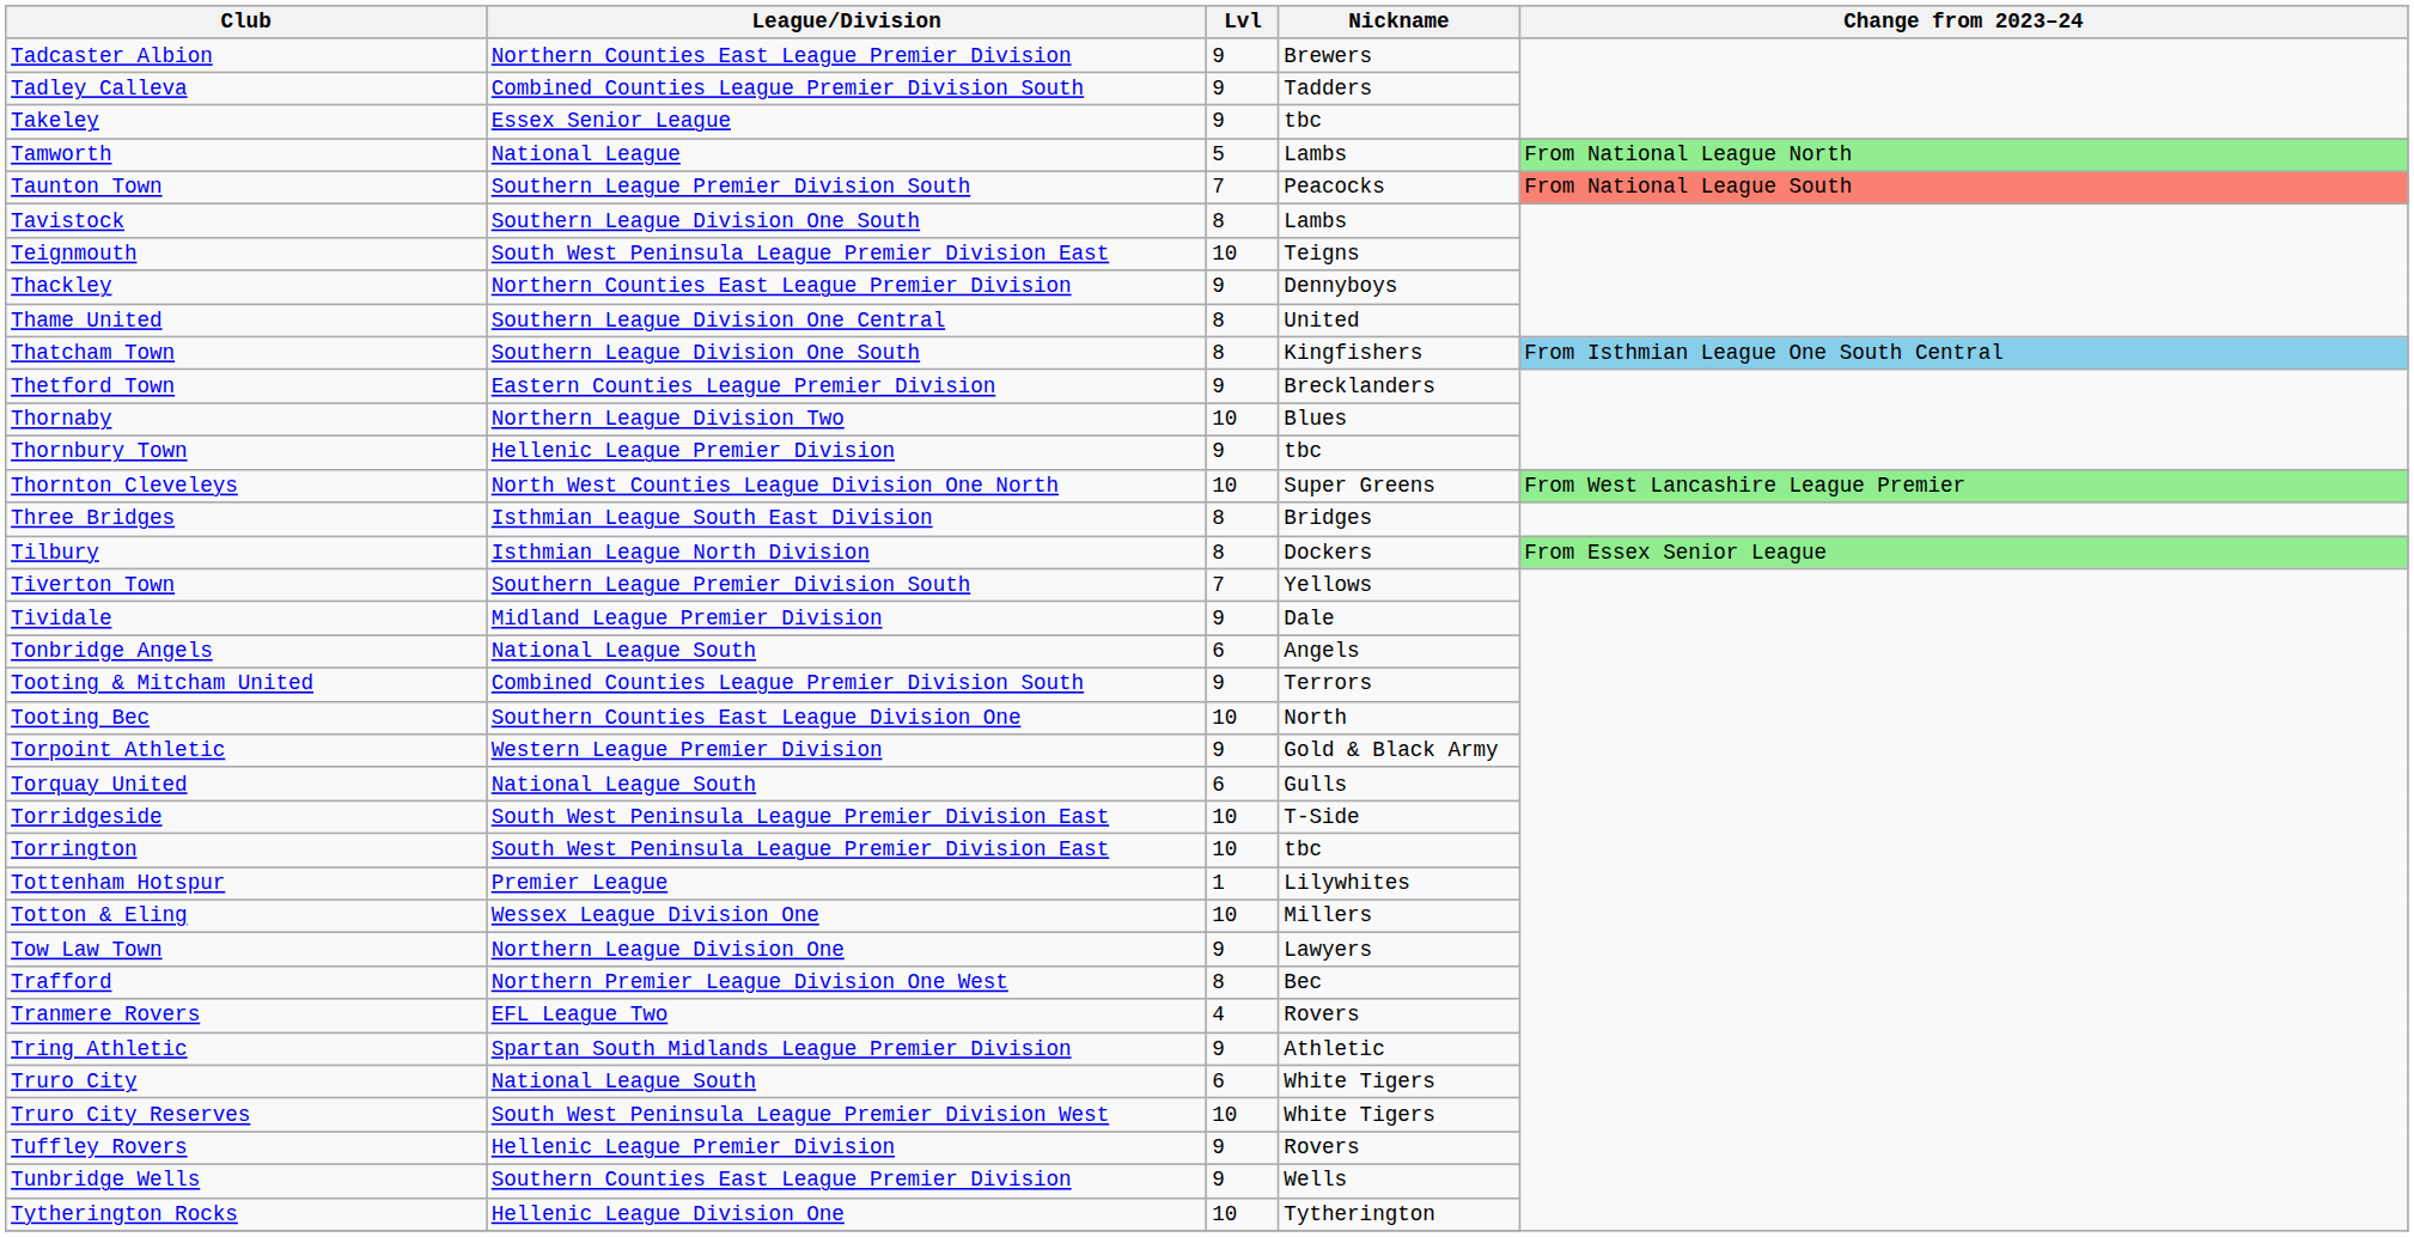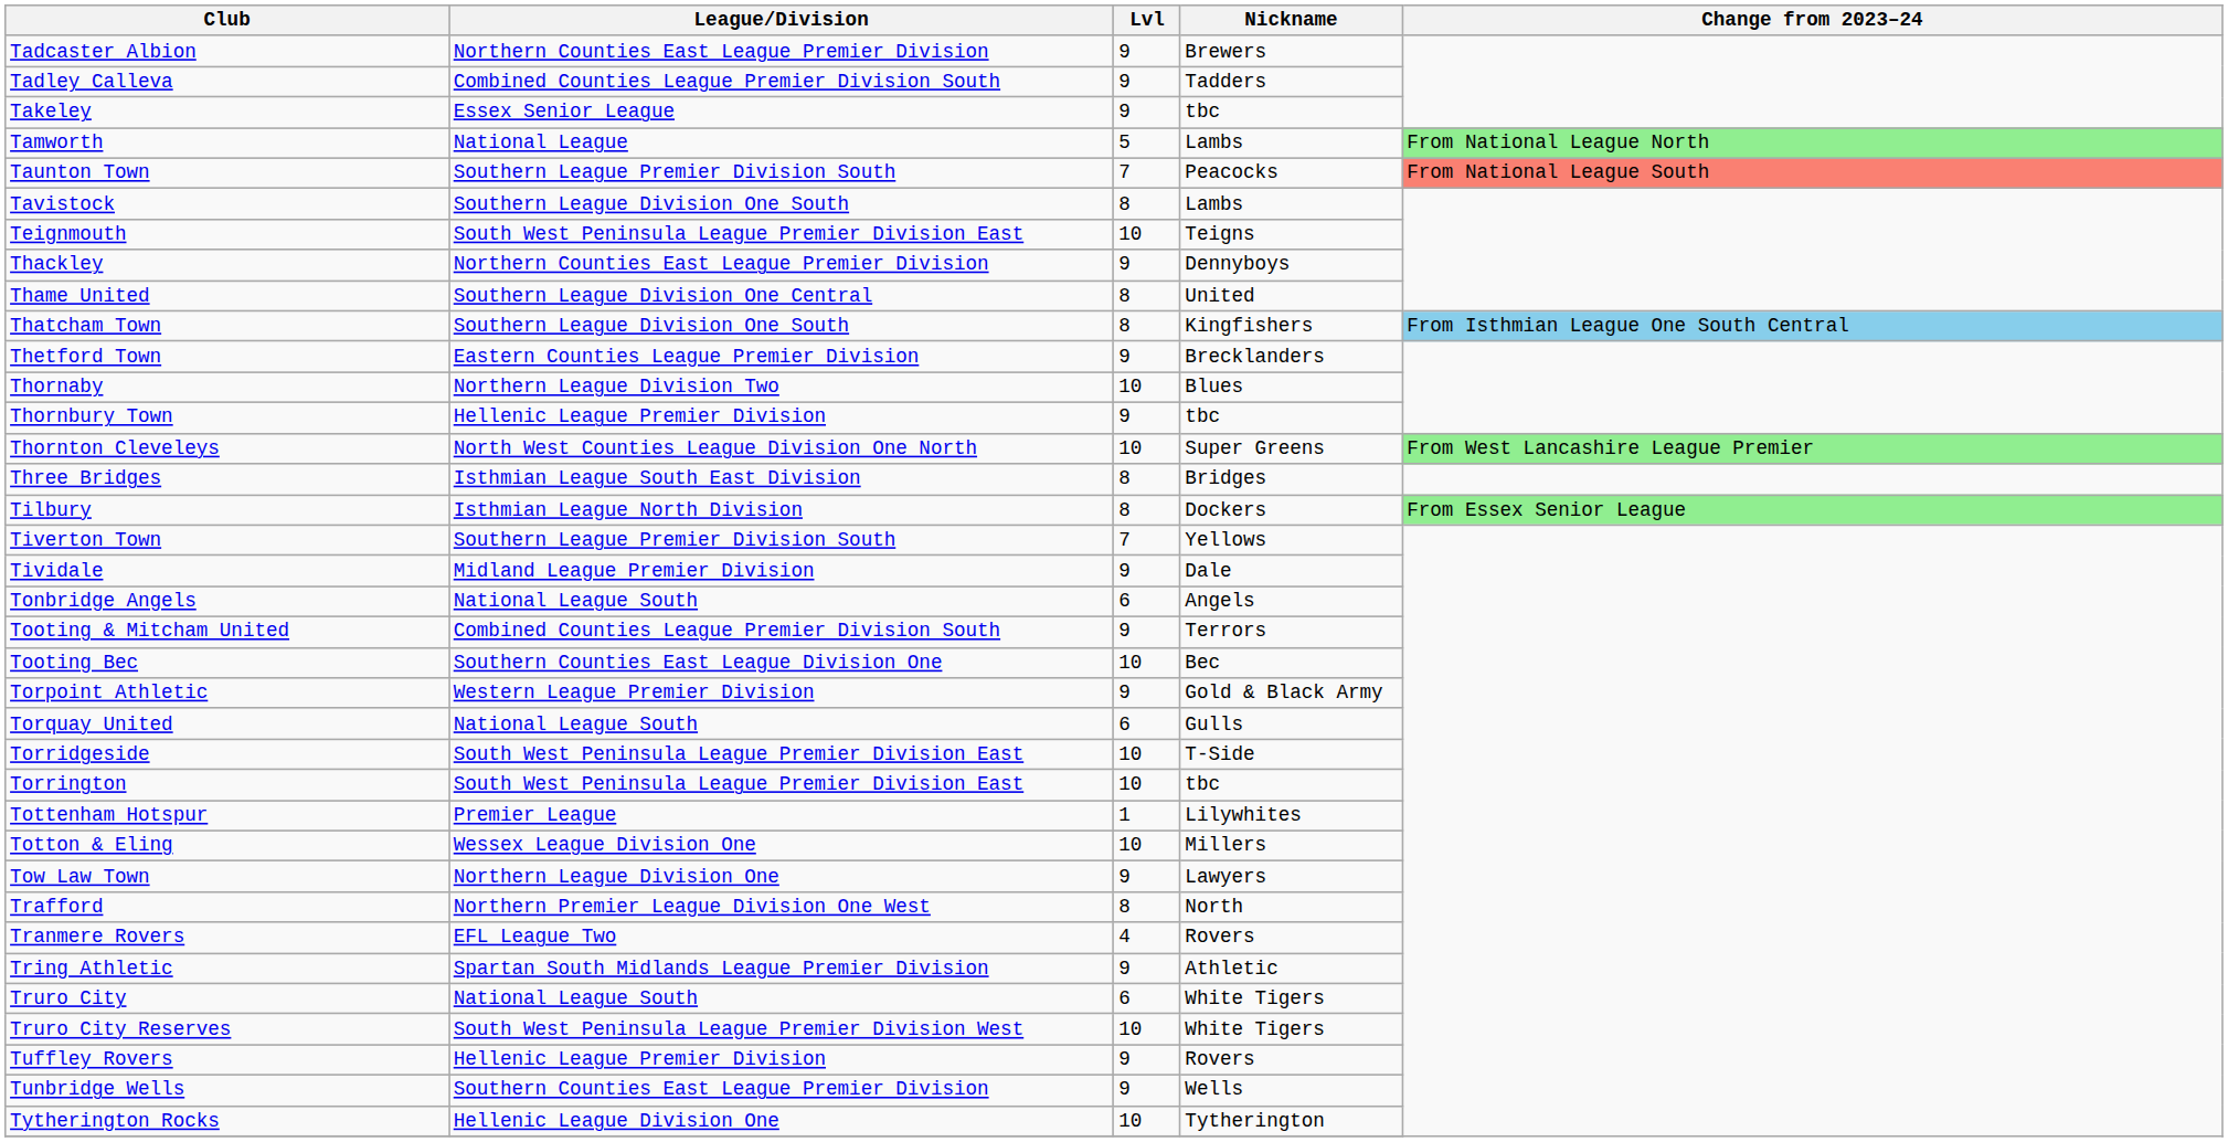Tooting Bec | Nickname: North -> Bec
Trafford | Nickname: Bec -> North
